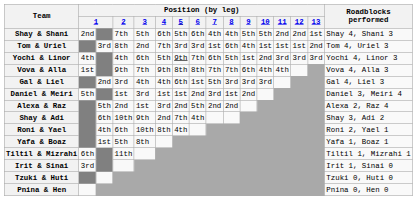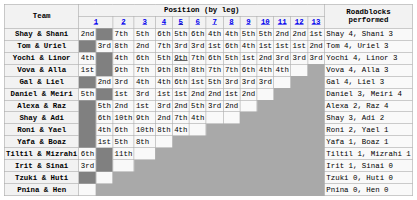Daniel & Meiri | Position (by leg) / 7: 3rd -> 2nd
Alexa & Raz | Position (by leg) / 7: 2nd -> 3rd
